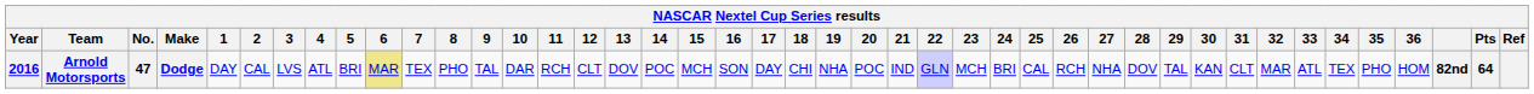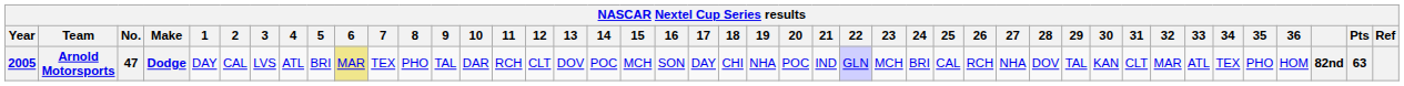Arnold Motorsports | Year: 2016 -> 2005
Arnold Motorsports | Pts: 64 -> 63
